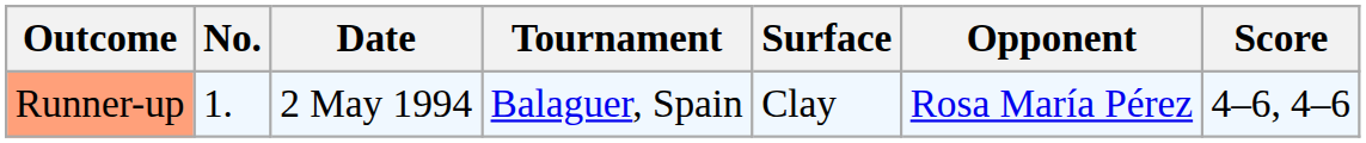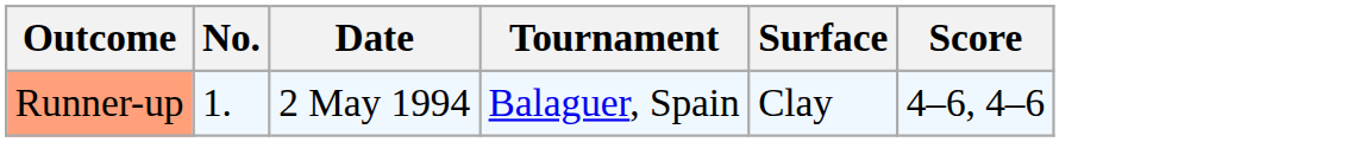- column: Opponent | Rosa María Pérez
